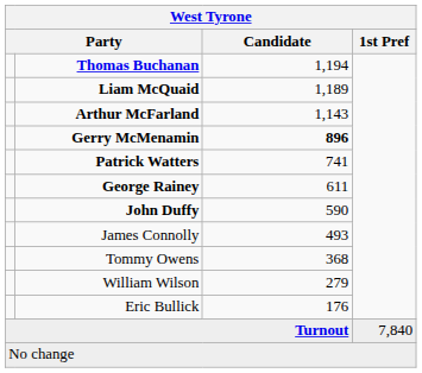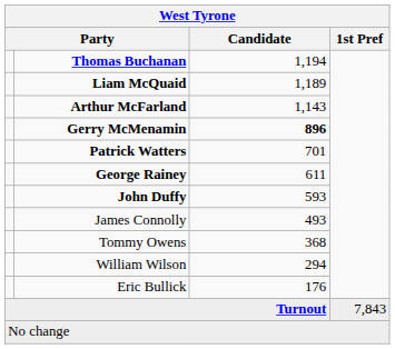Patrick Watters | Candidate: 741 -> 701
John Duffy | Candidate: 590 -> 593
William Wilson | Candidate: 279 -> 294
Turnout | 1st Pref: 7,840 -> 7,843
